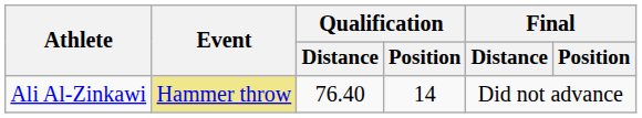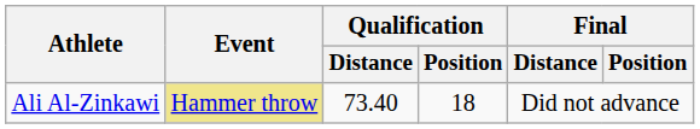Ali Al-Zinkawi | Qualification / Distance: 76.40 -> 73.40
Ali Al-Zinkawi | Qualification / Position: 14 -> 18
